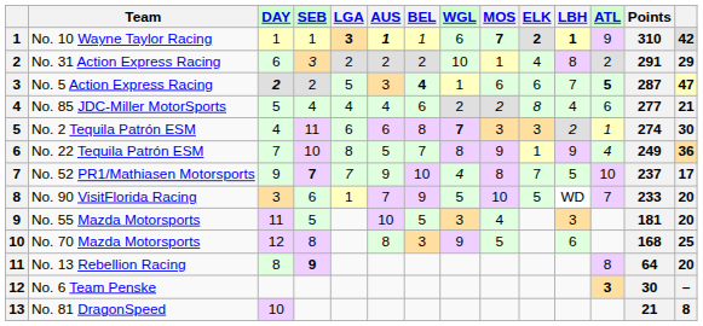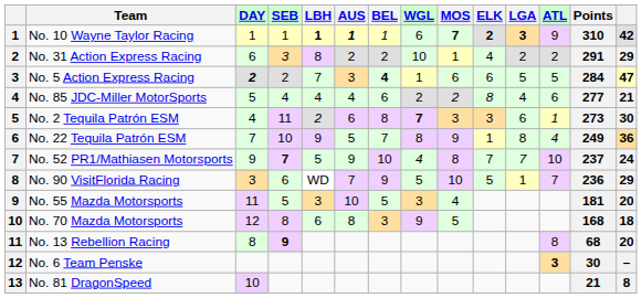columns swapped: LBH <-> LGA
No. 5 Action Express Racing | ATL: bold -> normal
No. 5 Action Express Racing | Points: 287 -> 284
No. 2 Tequila Patrón ESM | Points: 274 -> 273
No. 52 PR1/Mathiasen Motorsports | column 14: 17 -> 24
No. 90 VisitFlorida Racing | Points: 233 -> 236
No. 90 VisitFlorida Racing | column 14: 20 -> 29
No. 70 Mazda Motorsports | column 14: 25 -> 18
No. 13 Rebellion Racing | Points: 64 -> 68
